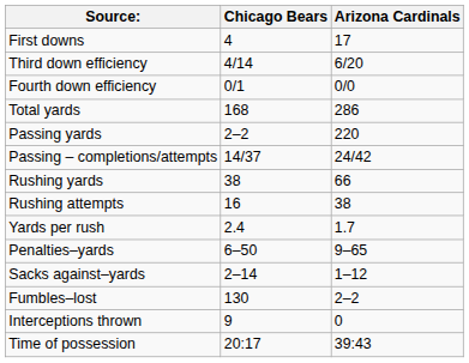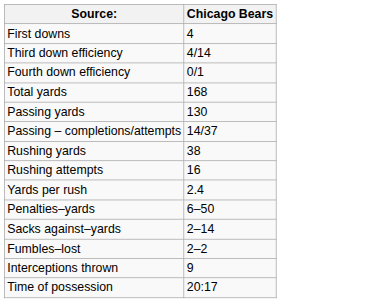- column: Arizona Cardinals | 17 | 6/20 | 0/0 | 286 | 220 | 24/42 | 66 | 38 | 1.7 | 9–65 | 1–12 | 2–2 | 0 | 39:43
Passing yards | Chicago Bears: 2–2 -> 130
Fumbles–lost | Chicago Bears: 130 -> 2–2
